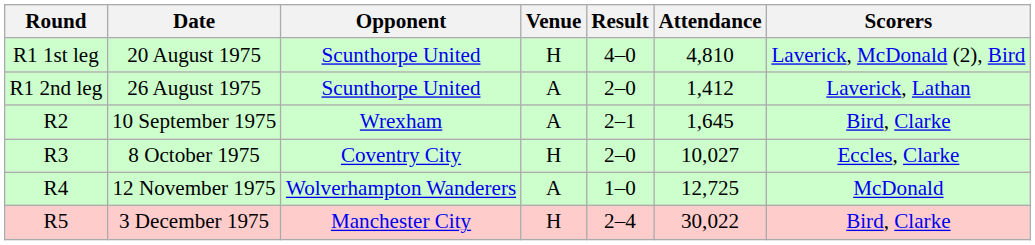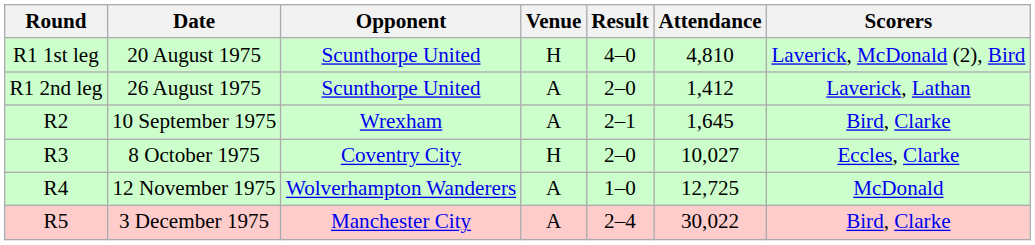3 December 1975 | Venue: H -> A
